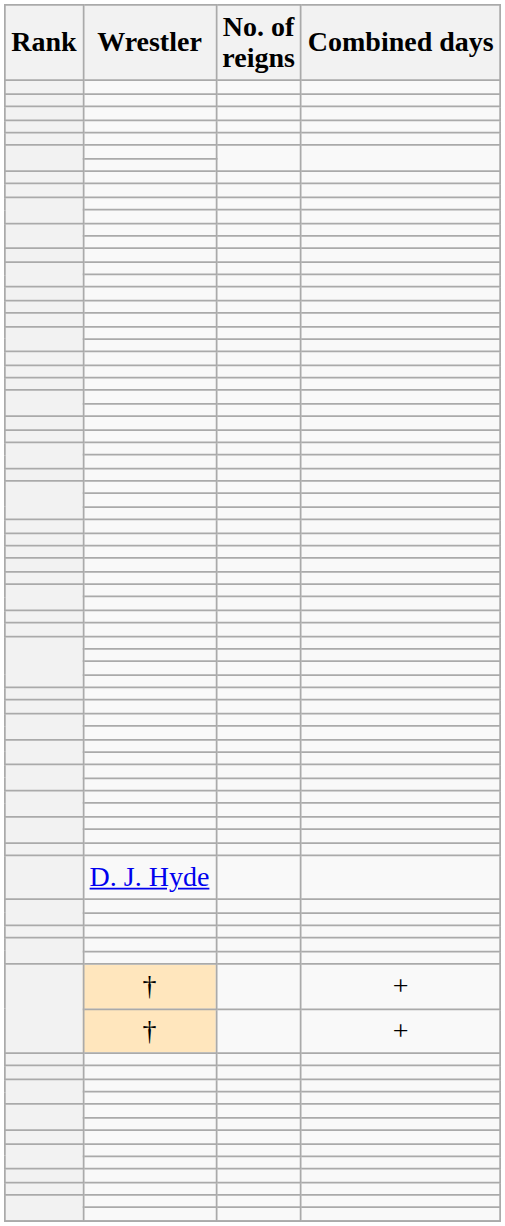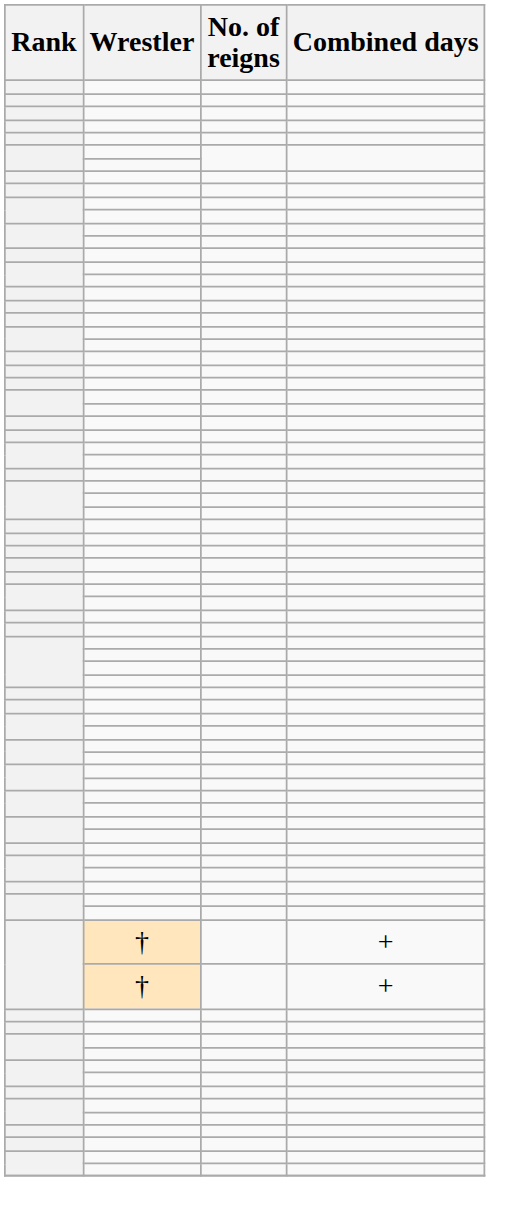- row: D. J. Hyde
